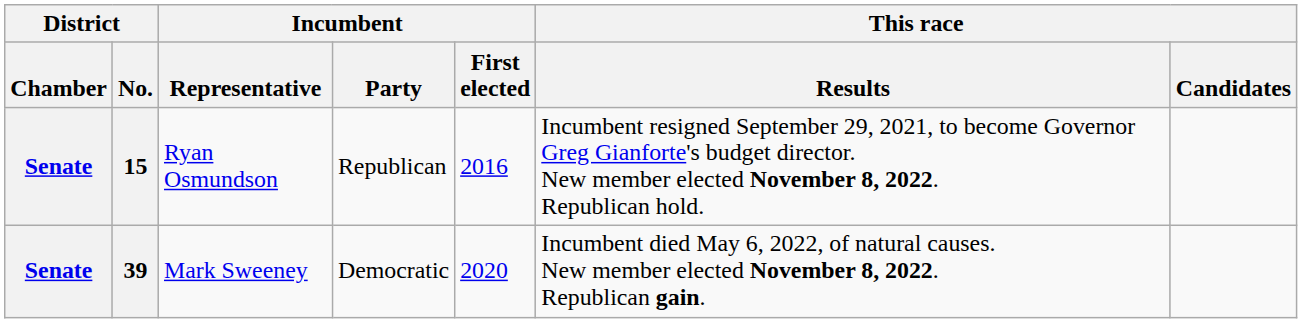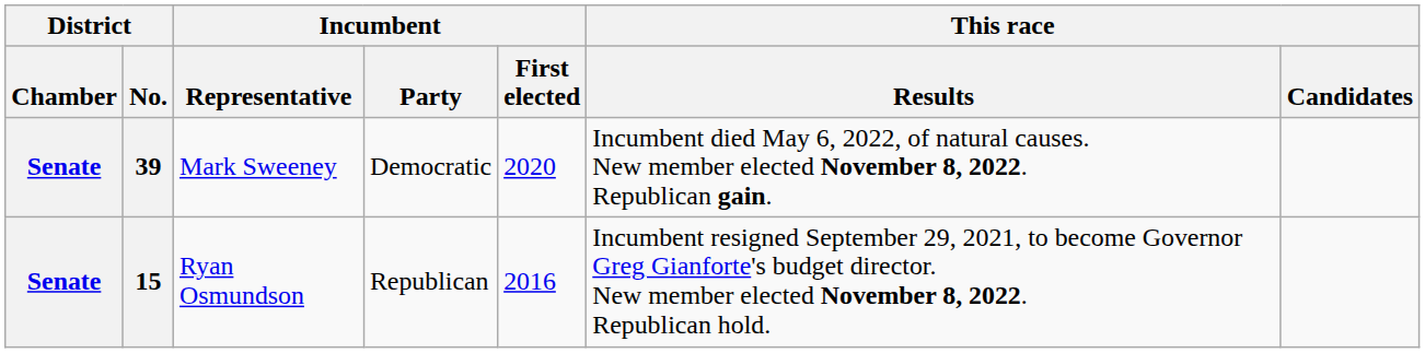rows swapped: 15 <-> 39
